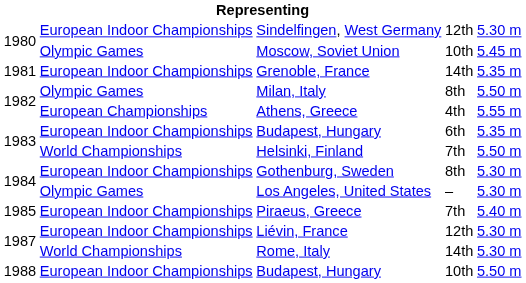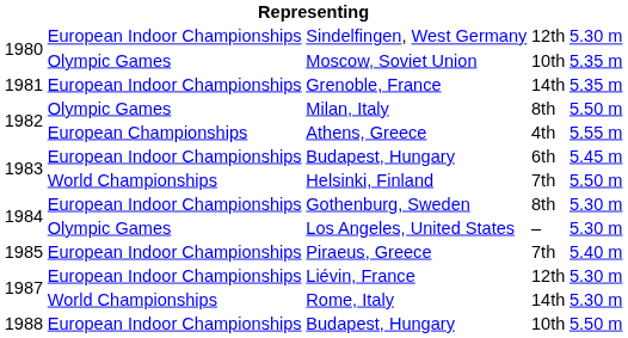Moscow, Soviet Union | column 5: 5.45 m -> 5.35 m
1983 / Budapest, Hungary | column 5: 5.35 m -> 5.45 m
